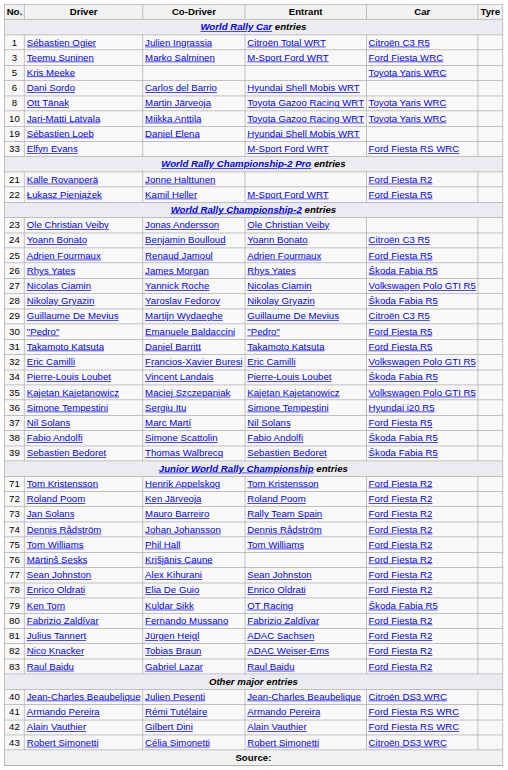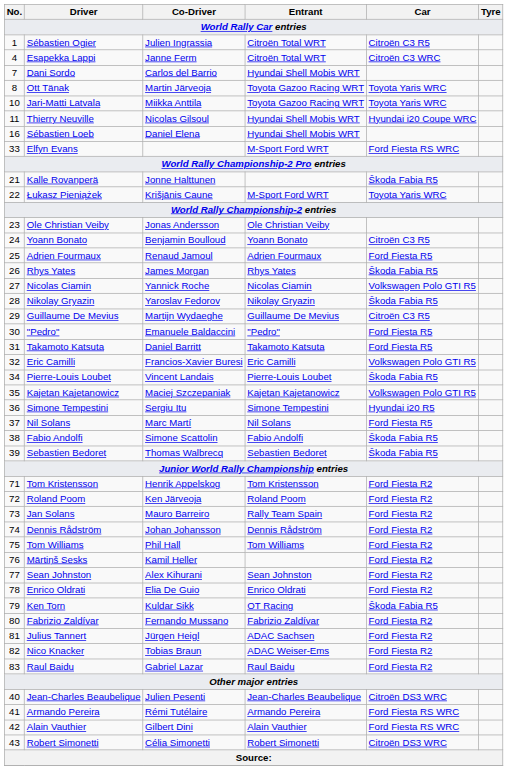- row: 3 | Teemu Suninen | Marko Salminen | M-Sport Ford WRT | Ford Fiesta WRC
+ row: 4 | Esapekka Lappi | Janne Ferm | Citroën Total WRT | Citroën C3 WRC
- row: 5 | Kris Meeke | Toyota Yaris WRC
Dani Sordo | No.: 6 -> 7
+ row: 11 | Thierry Neuville | Nicolas Gilsoul | Hyundai Shell Mobis WRT | Hyundai i20 Coupe WRC
Sébastien Loeb | No.: 19 -> 16
Kalle Rovanperä | Car: Ford Fiesta R2 -> Škoda Fabia R5
Łukasz Pieniążek | Co-Driver: Kamil Heller -> Krišjānis Caune
Łukasz Pieniążek | Car: Ford Fiesta R5 -> Toyota Yaris WRC
Mārtiņš Sesks | Co-Driver: Krišjānis Caune -> Kamil Heller
